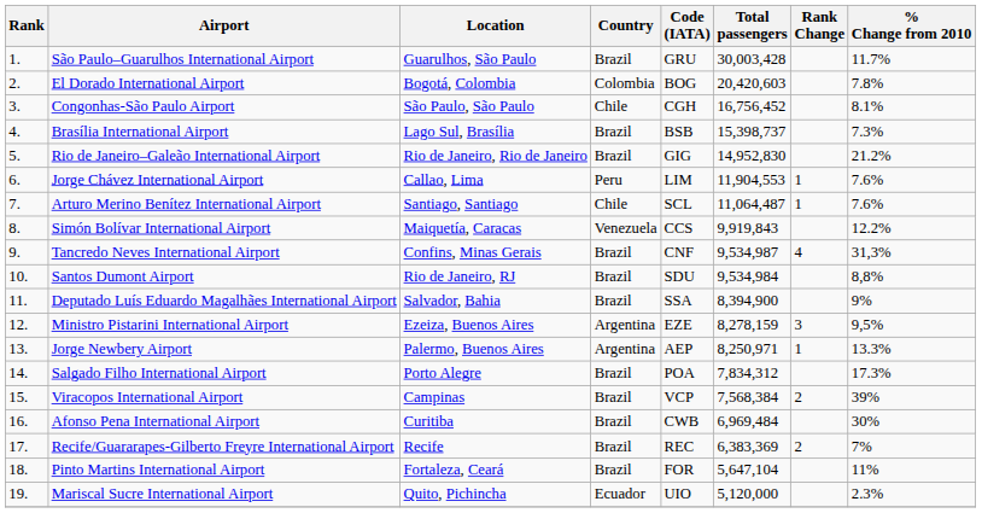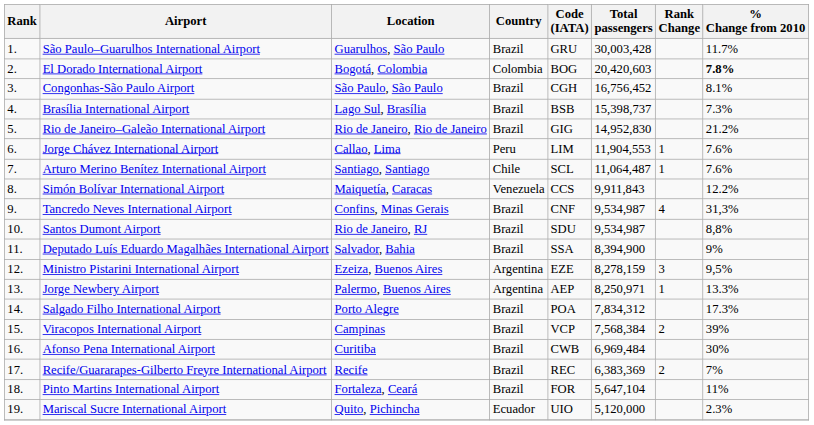El Dorado International Airport | % Change from 2010: normal -> bold
Congonhas-São Paulo Airport | Country: Chile -> Brazil
Simón Bolívar International Airport | Total passengers: 9,919,843 -> 9,911,843
Santos Dumont Airport | Total passengers: 9,534,984 -> 9,534,987
